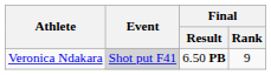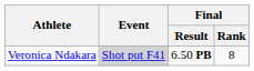Veronica Ndakara | Final / Rank: 9 -> 8
